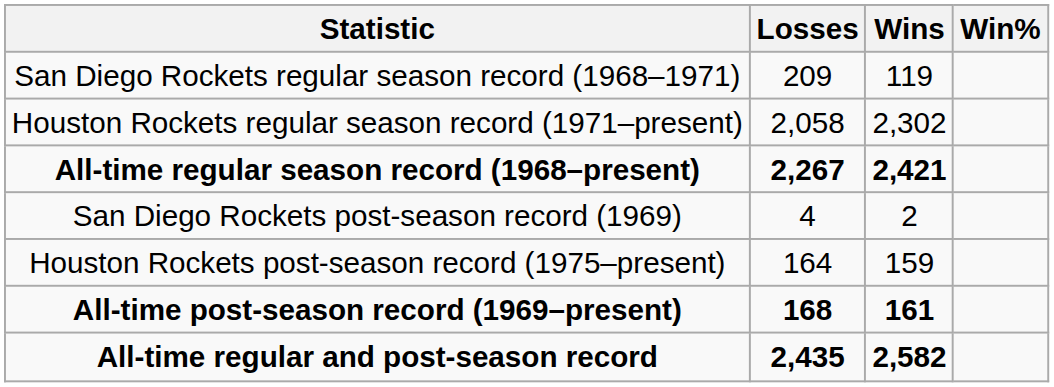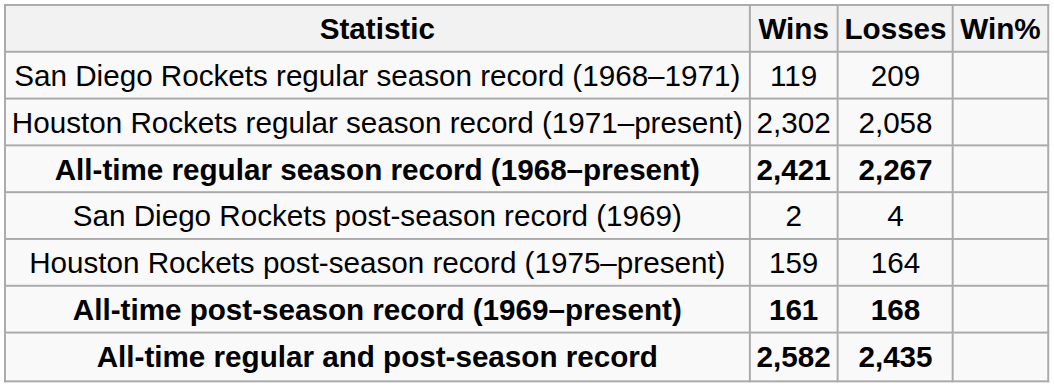columns swapped: Wins <-> Losses
